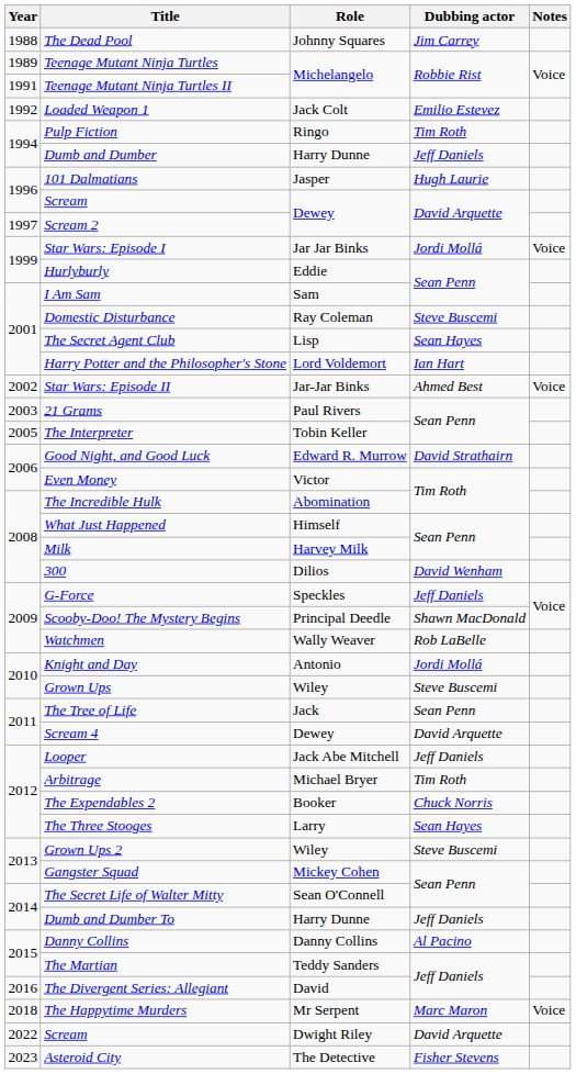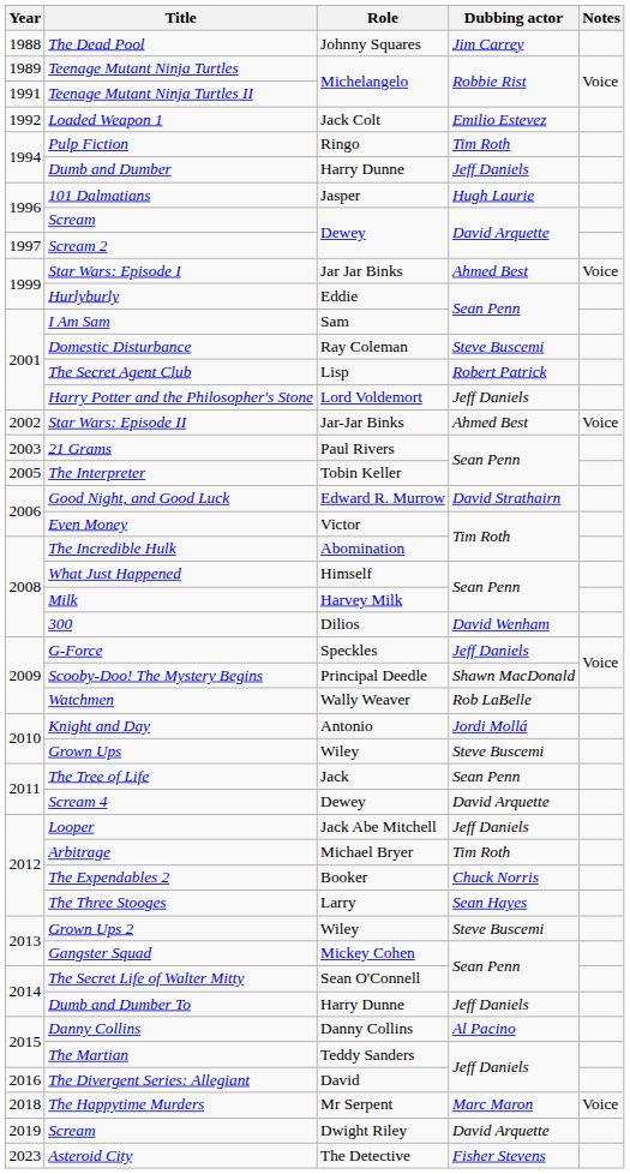Star Wars: Episode I | Dubbing actor: Jordi Mollá -> Ahmed Best
The Secret Agent Club | Dubbing actor: Sean Hayes -> Robert Patrick
Harry Potter and the Philosopher's Stone | Dubbing actor: Ian Hart -> Jeff Daniels
Scream / Dwight Riley | Year: 2022 -> 2019
